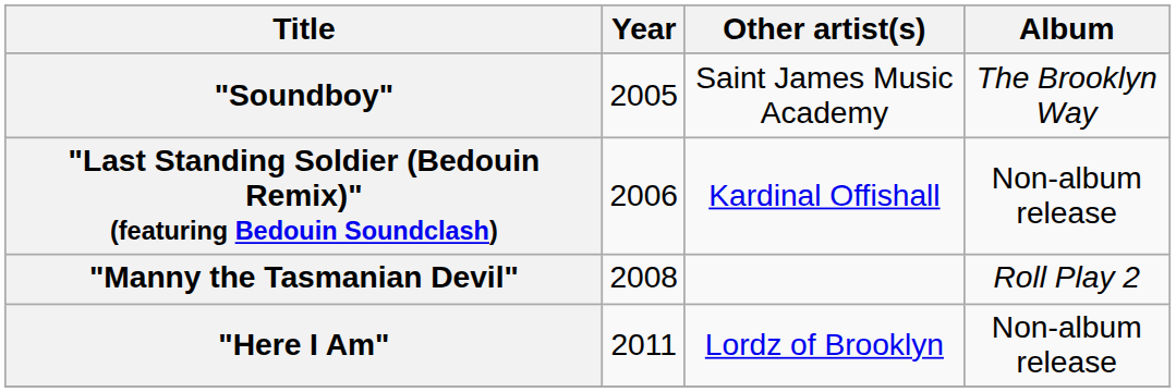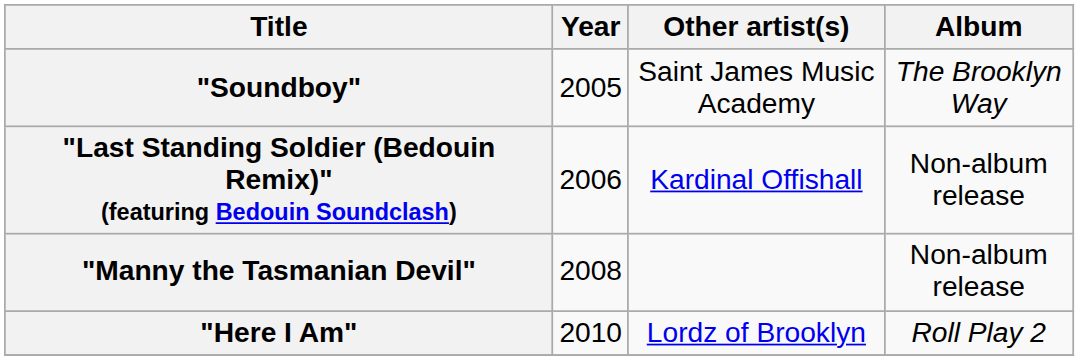"Manny the Tasmanian Devil" | Album: Roll Play 2 -> Non-album release
"Here I Am" | Year: 2011 -> 2010
"Here I Am" | Album: Non-album release -> Roll Play 2
